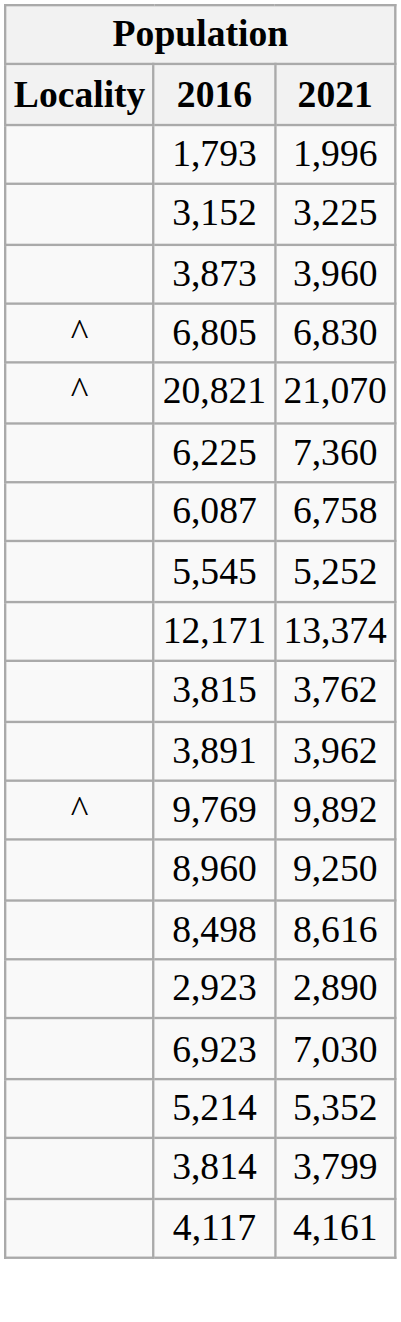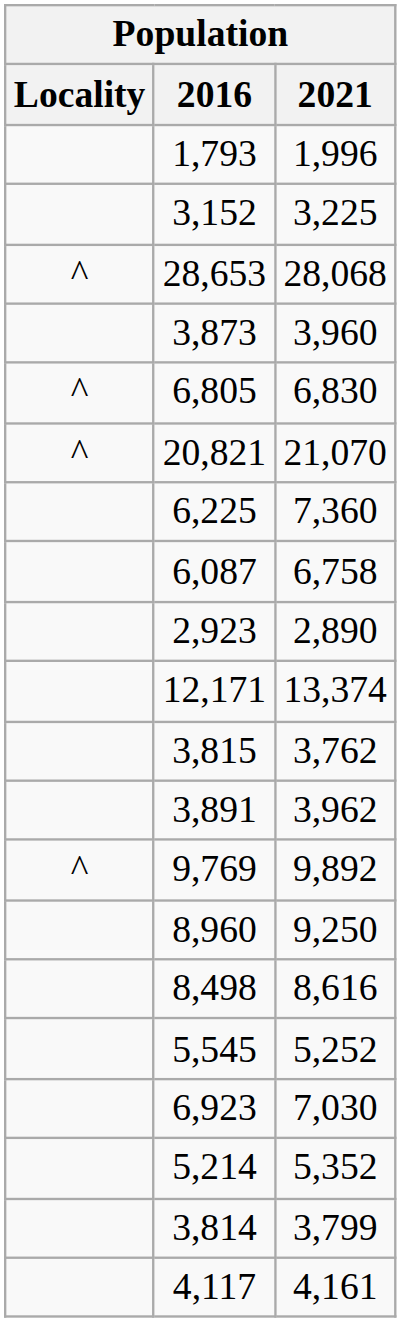+ row: ^ | 28,653 | 28,068
rows swapped: 5,545 <-> 2,923
